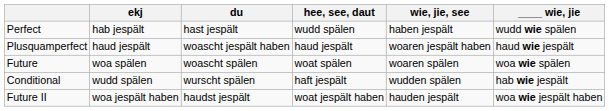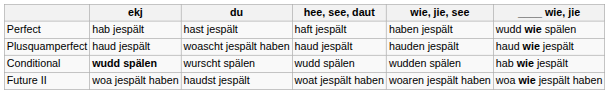Perfect | hee, see, daut: wudd spälen -> haft jespält
Plusquamperfect | wie, jie, see: woaren jespält haben -> hauden jespält
- row: Future | woa spälen | woascht spälen | woat spälen | woaren spälen | woa wie spälen
Conditional | ekj: normal -> bold
Conditional | hee, see, daut: haft jespält -> wudd spälen
Future II | wie, jie, see: hauden jespält -> woaren jespält haben
